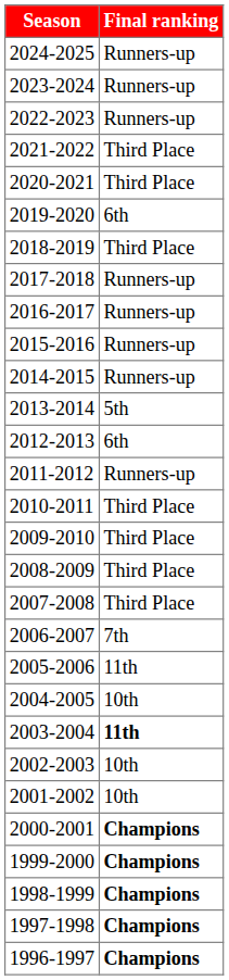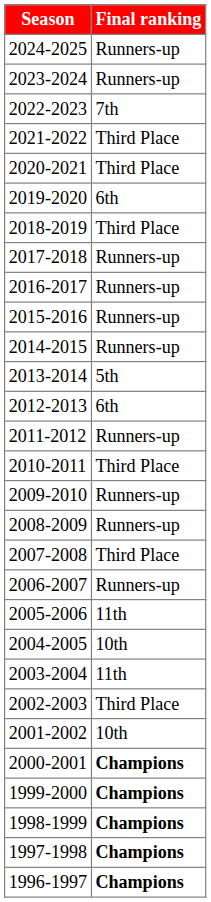2022-2023 | Final ranking: Runners-up -> 7th
2009-2010 | Final ranking: Third Place -> Runners-up
2008-2009 | Final ranking: Third Place -> Runners-up
2006-2007 | Final ranking: 7th -> Runners-up
2003-2004 | Final ranking: bold -> normal
2002-2003 | Final ranking: 10th -> Third Place
